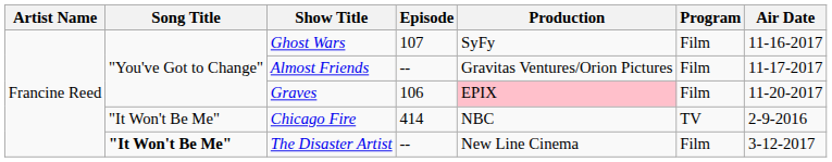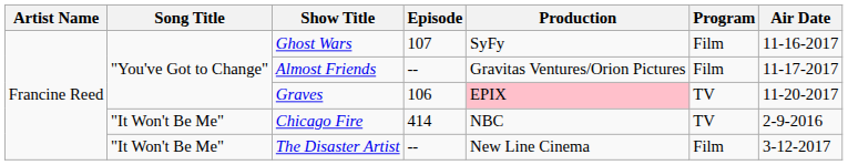Graves | Program: Film -> TV
The Disaster Artist | Song Title: bold -> normal
